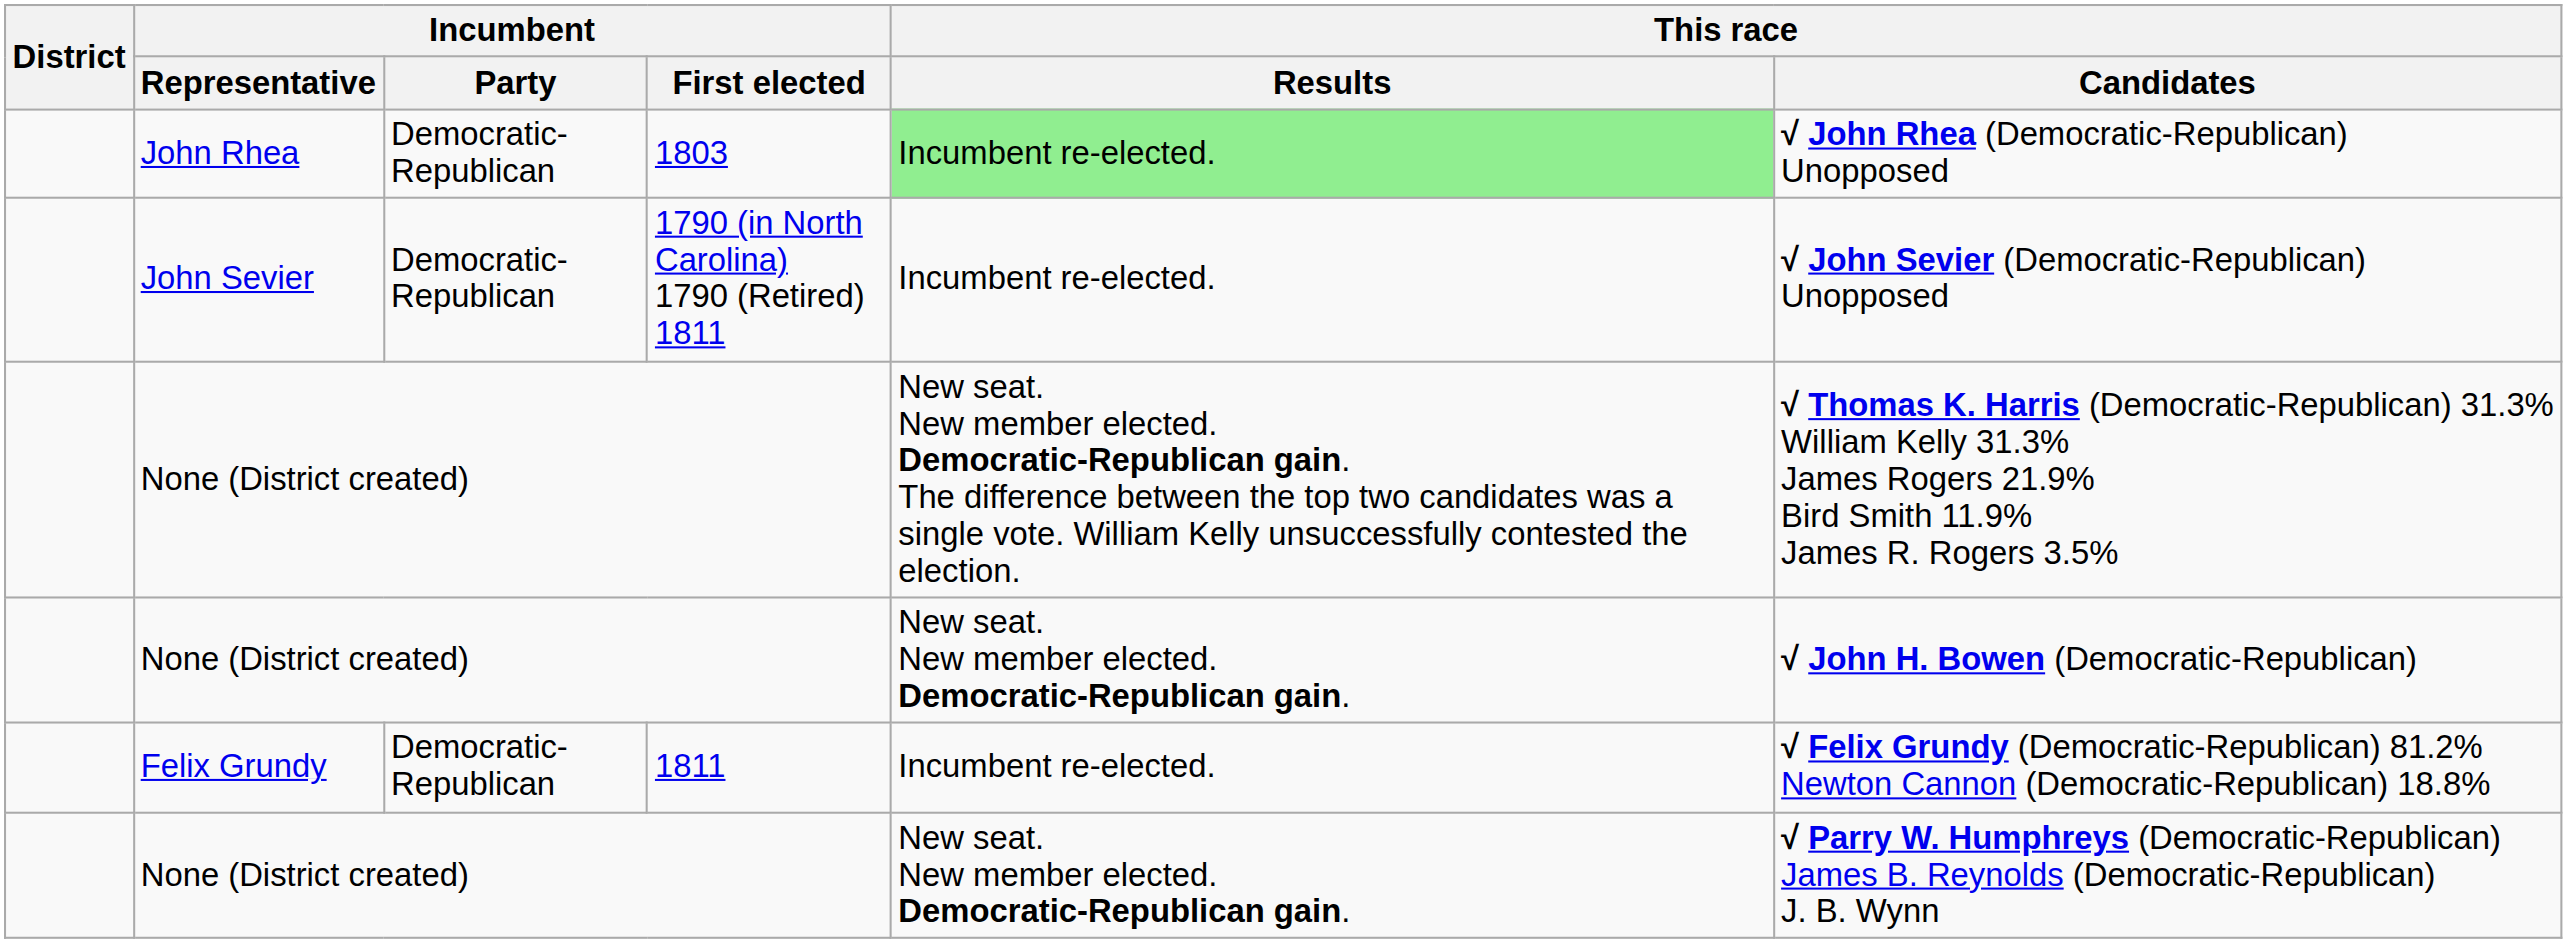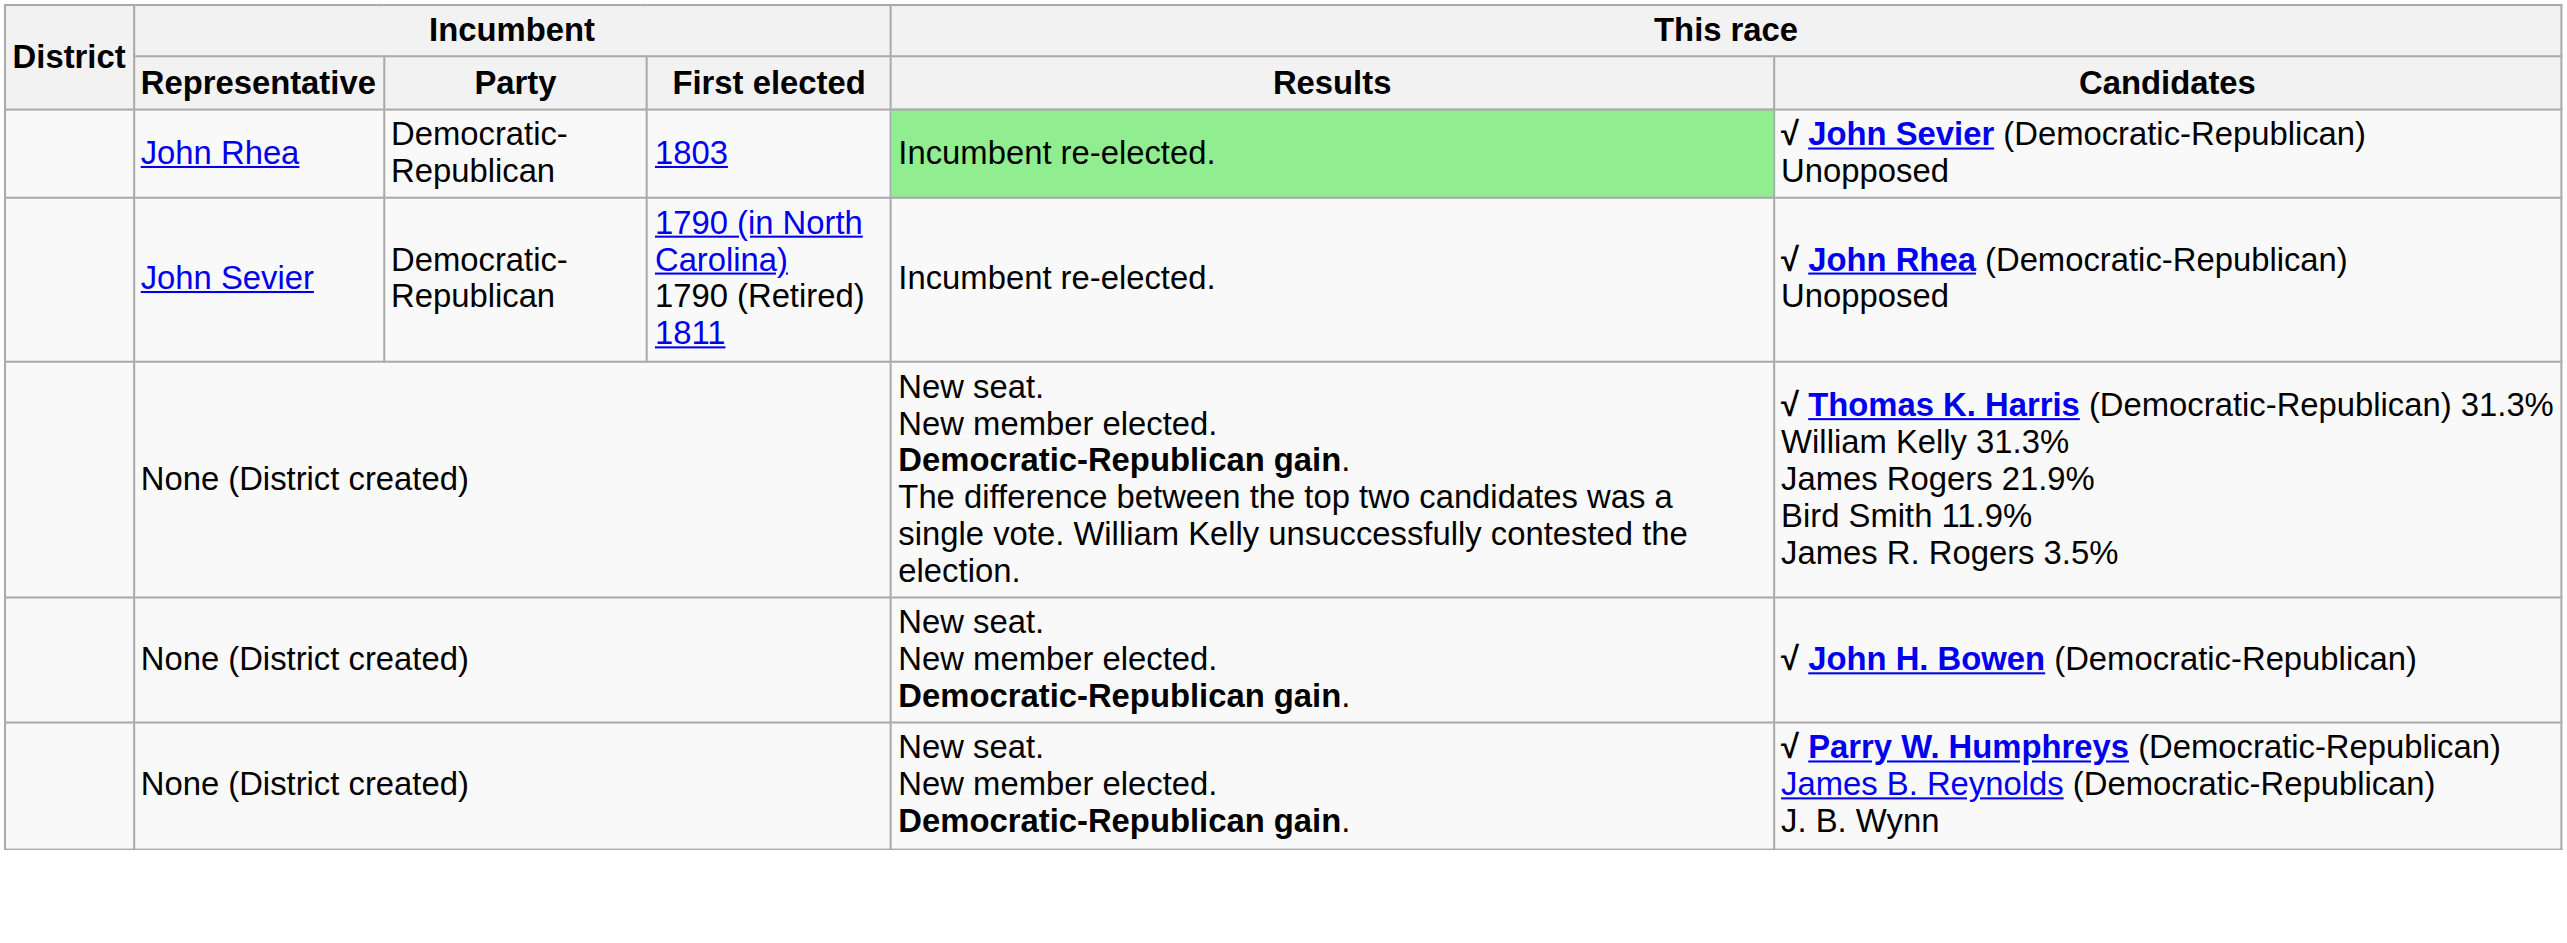John Rhea | This race / Candidates: √ John Rhea (Democratic-Republican) Unopposed -> √ John Sevier (Democratic-Republican) Unopposed
John Sevier | This race / Candidates: √ John Sevier (Democratic-Republican) Unopposed -> √ John Rhea (Democratic-Republican) Unopposed
- row: Felix Grundy | Democratic-Republican | 1811 | Incumbent re-elected. | √ Felix Grundy (Democratic-Republican) 81.2% Newton Cannon (Democratic-Republican) 18.8%
